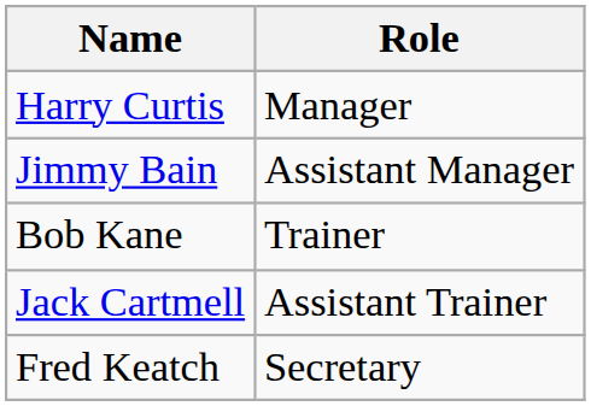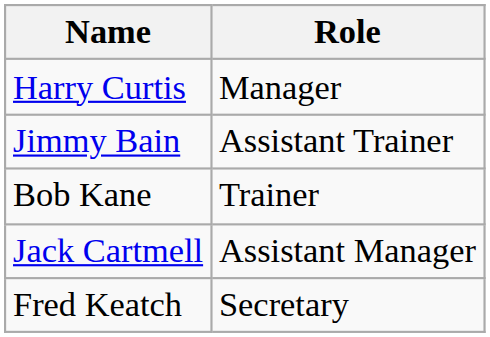Jimmy Bain | Role: Assistant Manager -> Assistant Trainer
Jack Cartmell | Role: Assistant Trainer -> Assistant Manager
